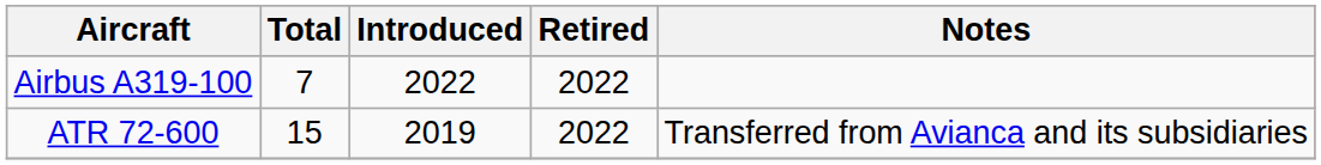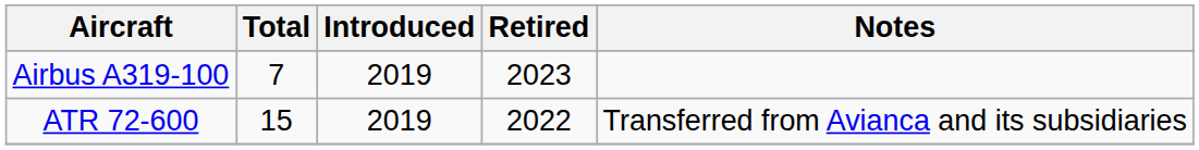Airbus A319-100 | Introduced: 2022 -> 2019
Airbus A319-100 | Retired: 2022 -> 2023
